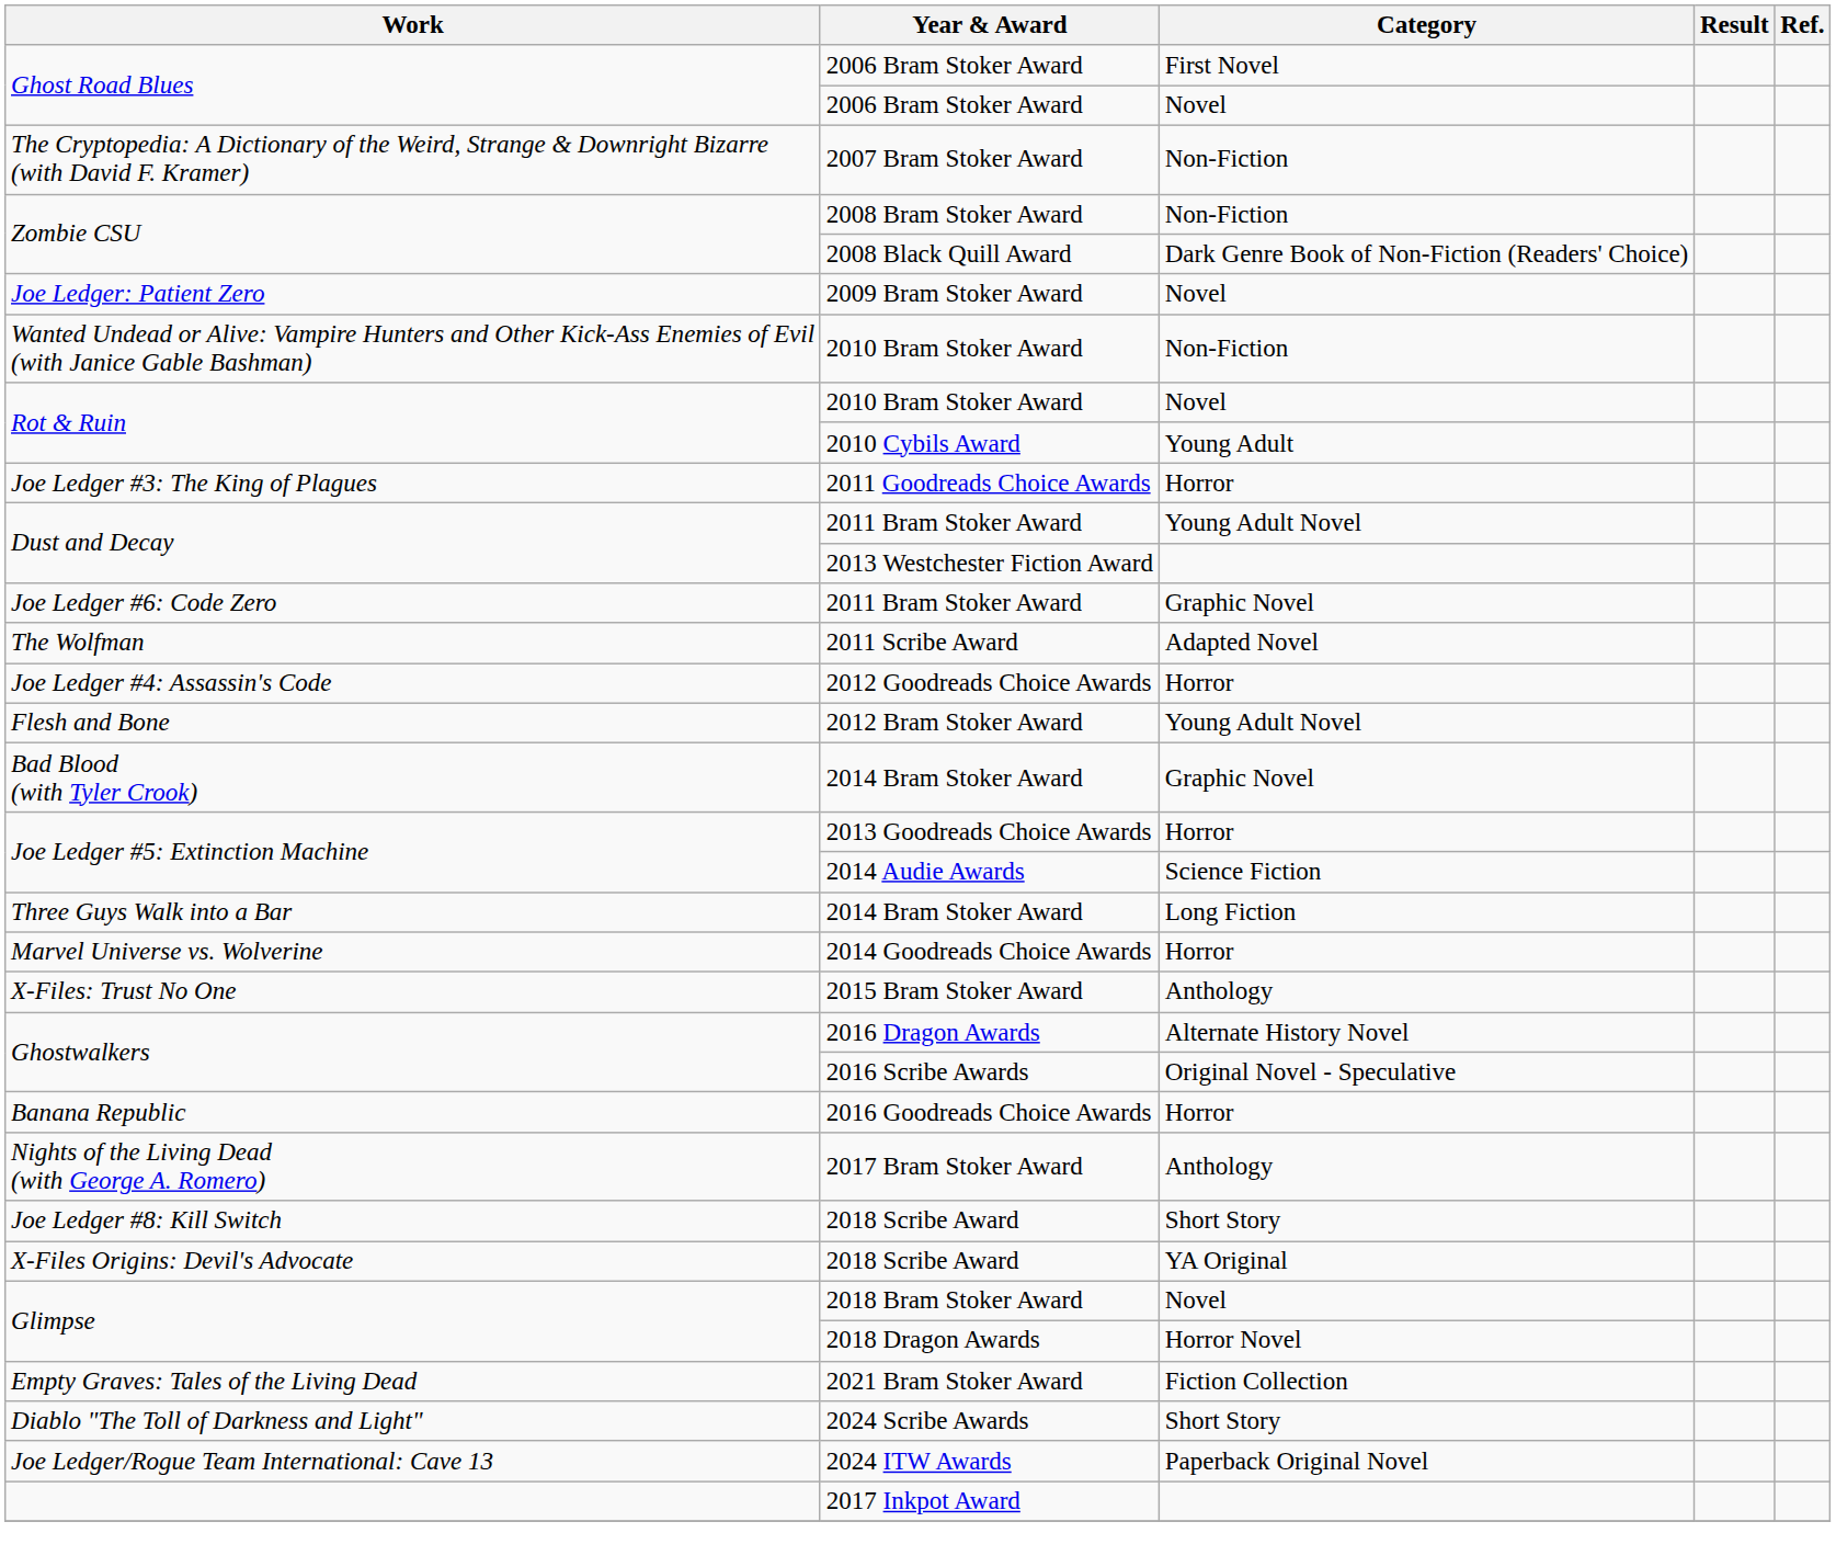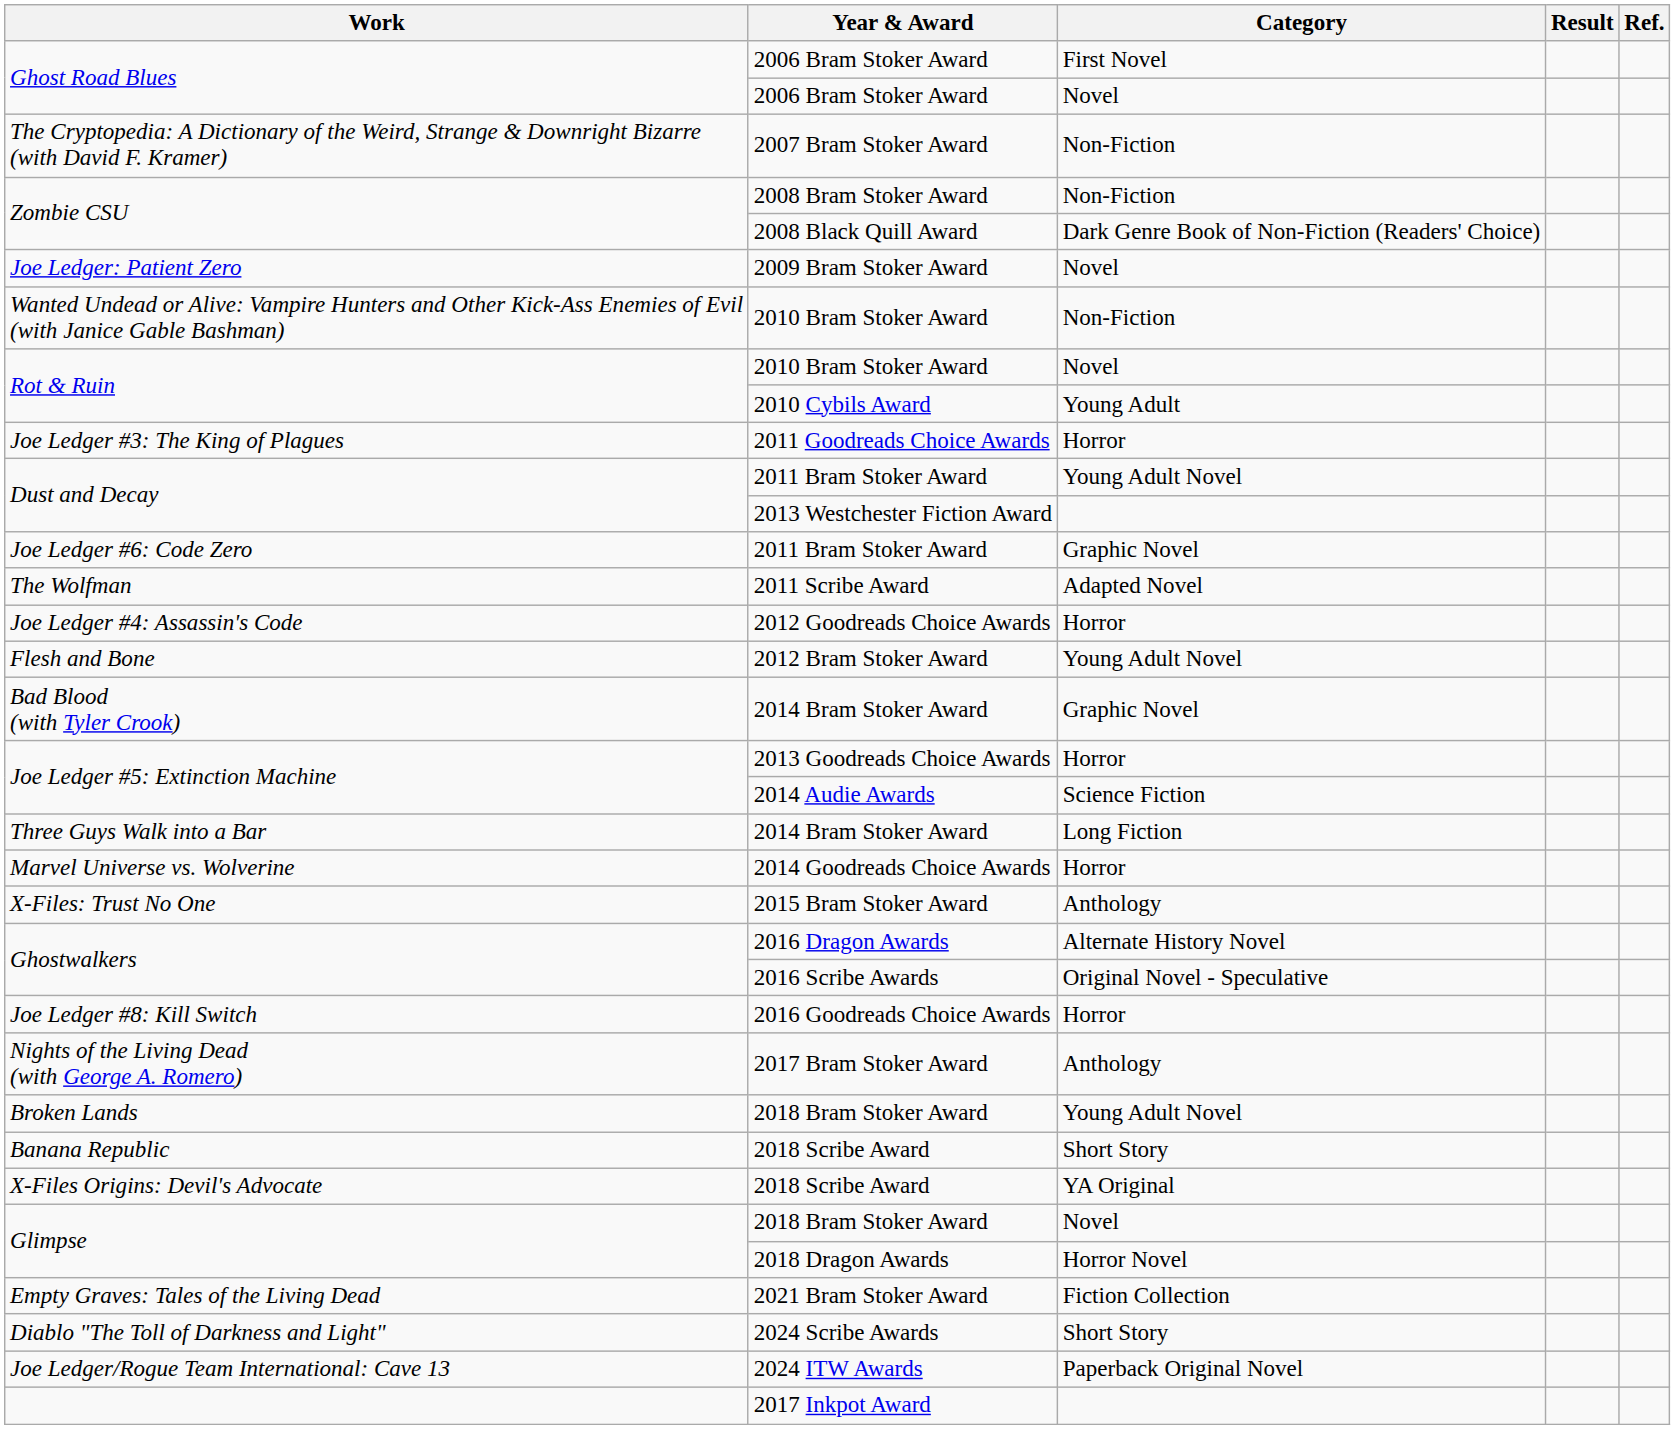2016 Goodreads Choice Awards | Work: Banana Republic -> Joe Ledger #8: Kill Switch
+ row: Broken Lands | 2018 Bram Stoker Award | Young Adult Novel
2018 Scribe Award / Short Story | Work: Joe Ledger #8: Kill Switch -> Banana Republic
